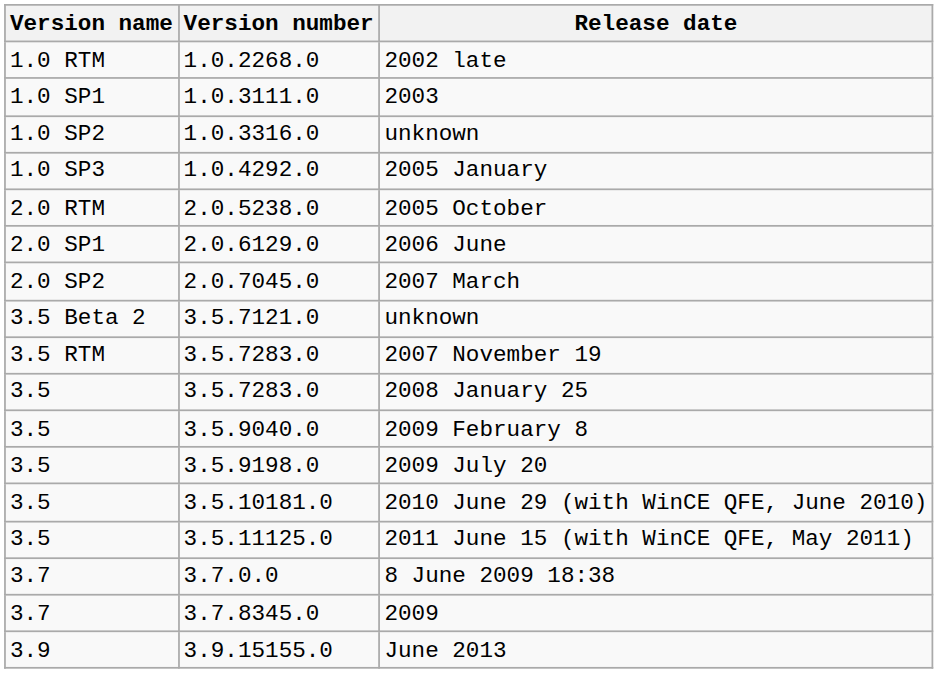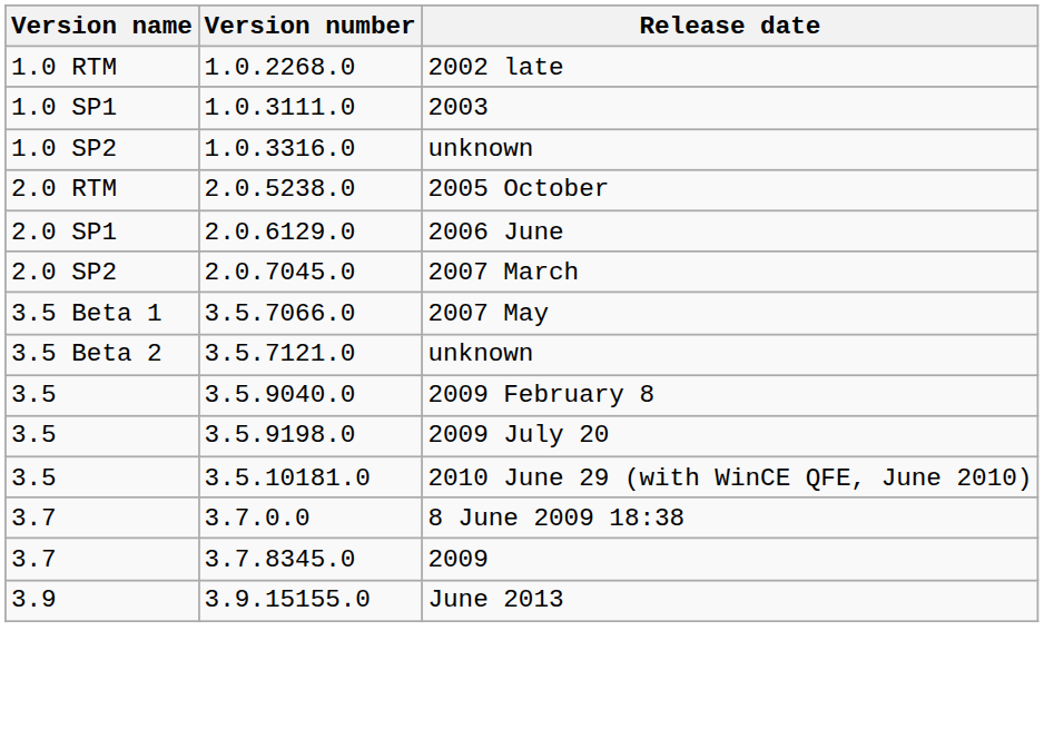- row: 1.0 SP3 | 1.0.4292.0 | 2005 January
+ row: 3.5 Beta 1 | 3.5.7066.0 | 2007 May
- row: 3.5 RTM | 3.5.7283.0 | 2007 November 19
- row: 3.5 | 3.5.7283.0 | 2008 January 25
- row: 3.5 | 3.5.11125.0 | 2011 June 15 (with WinCE QFE, May 2011)
